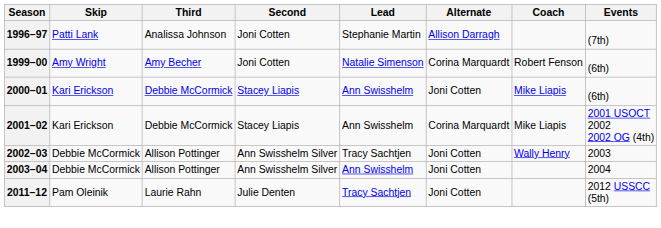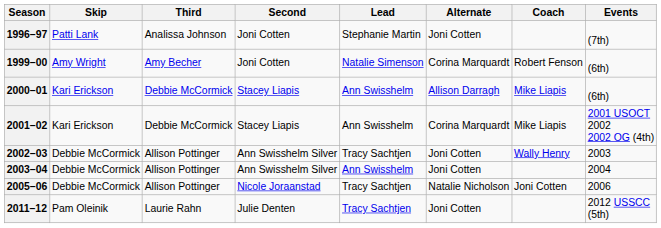1996–97 | Alternate: Allison Darragh -> Joni Cotten
2000–01 | Alternate: Joni Cotten -> Allison Darragh
+ row: 2005–06 | Debbie McCormick | Allison Pottinger | Nicole Joraanstad | Tracy Sachtjen | Natalie Nicholson | Joni Cotten | 2006
